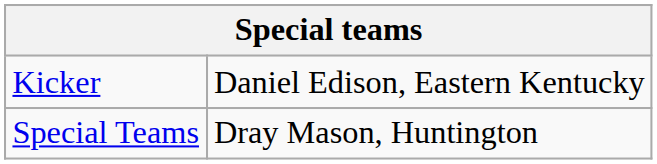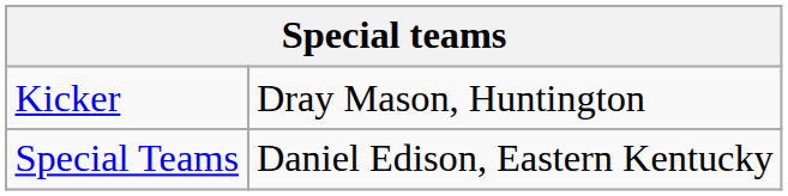Kicker | column 2: Daniel Edison, Eastern Kentucky -> Dray Mason, Huntington
Special Teams | column 2: Dray Mason, Huntington -> Daniel Edison, Eastern Kentucky
